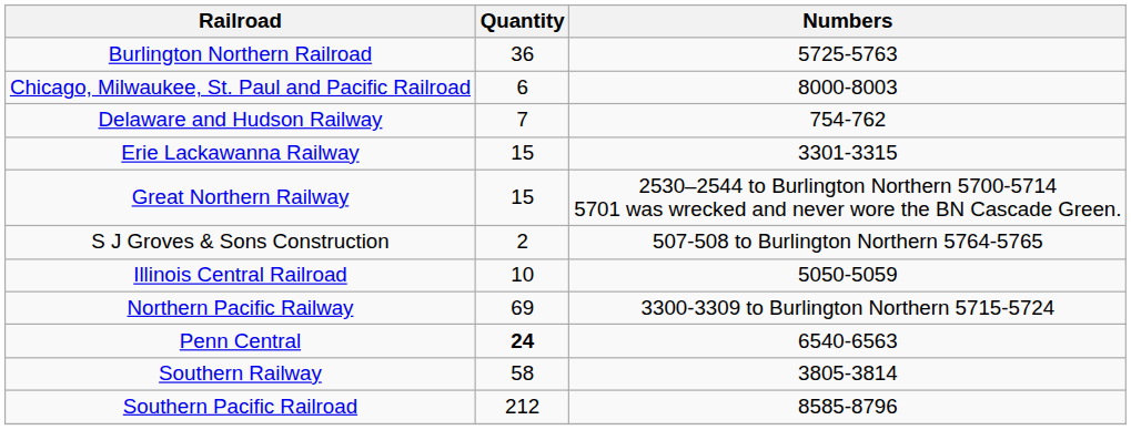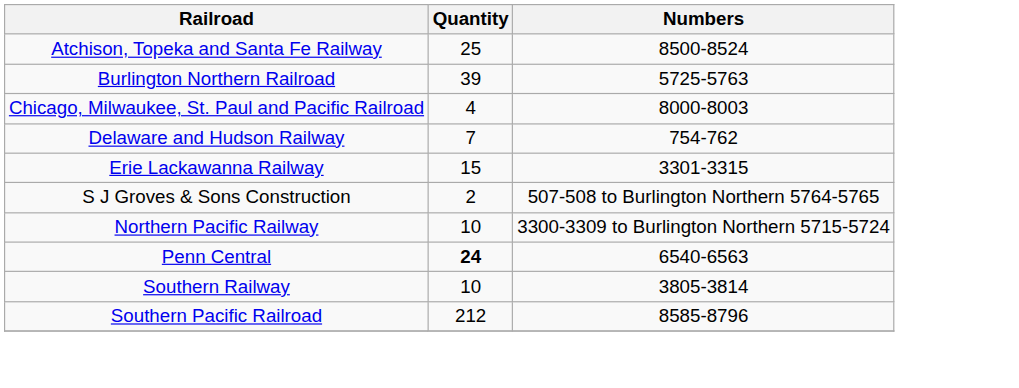+ row: Atchison, Topeka and Santa Fe Railway | 25 | 8500-8524
Burlington Northern Railroad | Quantity: 36 -> 39
Chicago, Milwaukee, St. Paul and Pacific Railroad | Quantity: 6 -> 4
- row: Great Northern Railway | 15 | 2530–2544 to Burlington Northern 5700-5714 5701 was wrecked and never wore the BN Cascade Green.
- row: Illinois Central Railroad | 10 | 5050-5059
Northern Pacific Railway | Quantity: 69 -> 10
Southern Railway | Quantity: 58 -> 10
